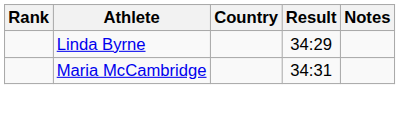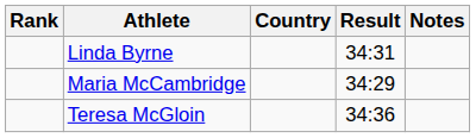Linda Byrne | Result: 34:29 -> 34:31
Maria McCambridge | Result: 34:31 -> 34:29
+ row: Teresa McGloin | 34:36
